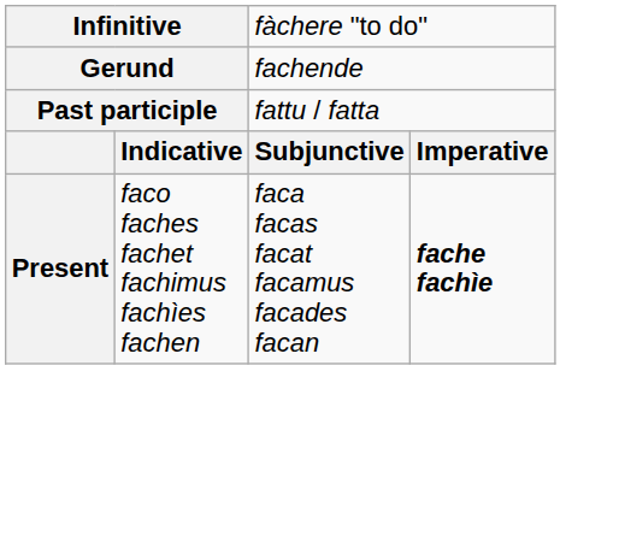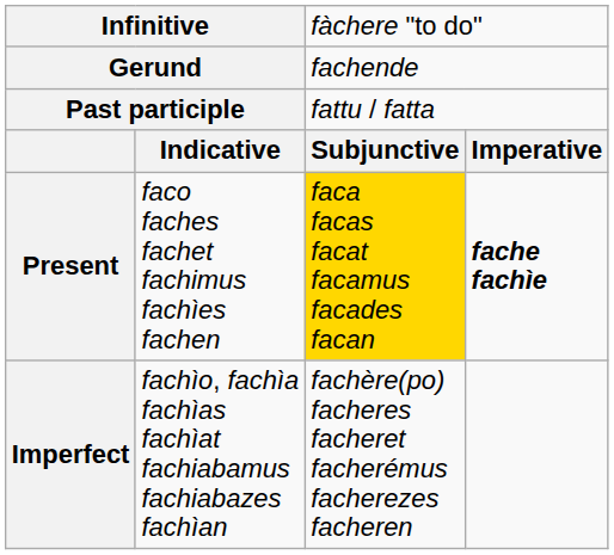Present | column 3: no background -> gold background
+ row: Imperfect | fachìo, fachìa fachìas fachìat fachiabamus fachiabazes fachìan | fachère(po) facheres facheret facherémus facherezes facheren
